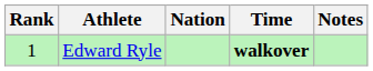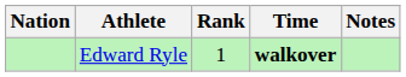columns swapped: Rank <-> Nation
